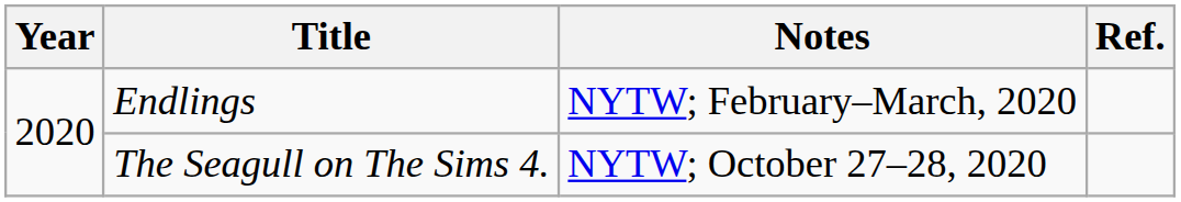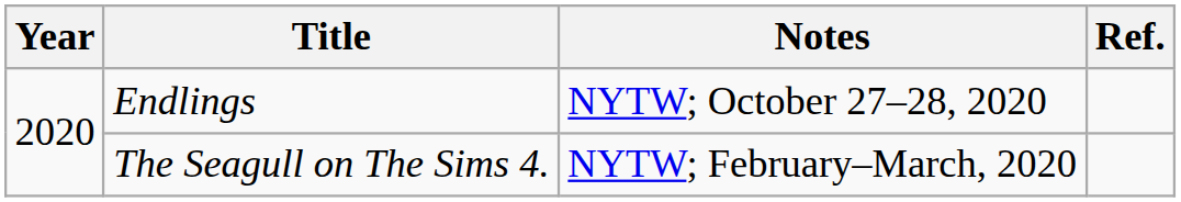Endlings | Notes: NYTW; February–March, 2020 -> NYTW; October 27–28, 2020
The Seagull on The Sims 4. | Notes: NYTW; October 27–28, 2020 -> NYTW; February–March, 2020
